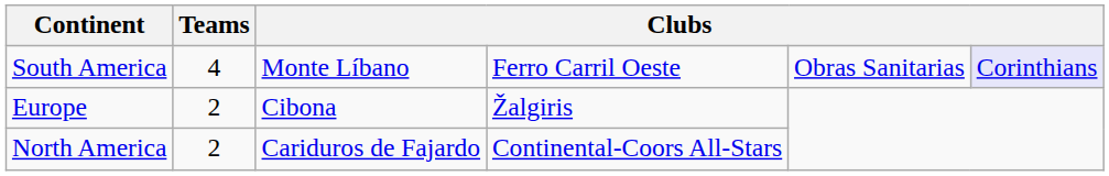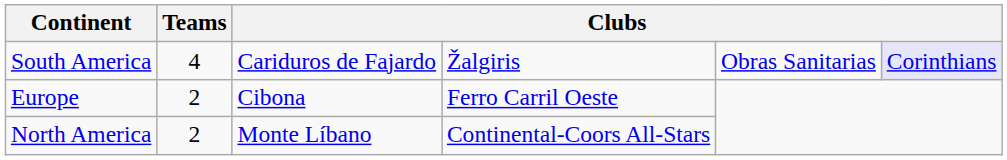South America | column 3: Monte Líbano -> Cariduros de Fajardo
South America | column 4: Ferro Carril Oeste -> Žalgiris
Europe | column 4: Žalgiris -> Ferro Carril Oeste
North America | column 3: Cariduros de Fajardo -> Monte Líbano
